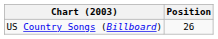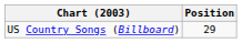US Country Songs (Billboard) | Position: 26 -> 29
